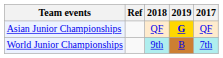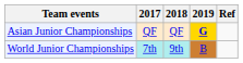columns swapped: 2017 <-> Ref
